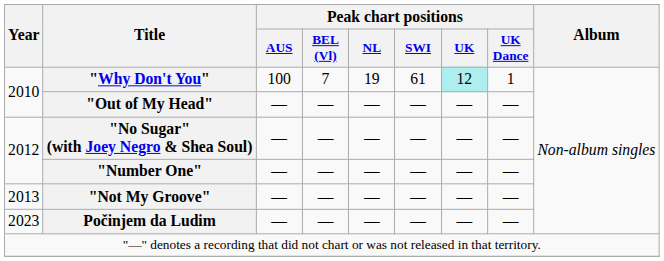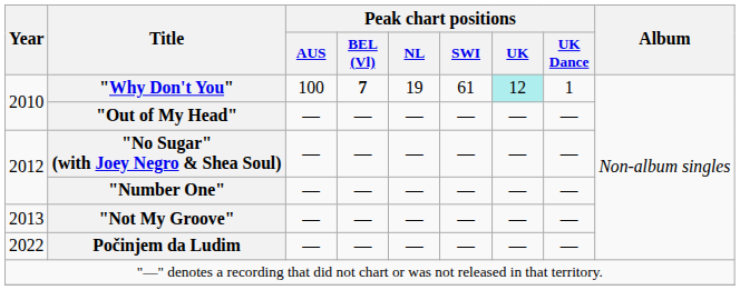"Why Don't You" | Peak chart positions / BEL (Vl): normal -> bold
Počinjem da Ludim | Year: 2023 -> 2022
